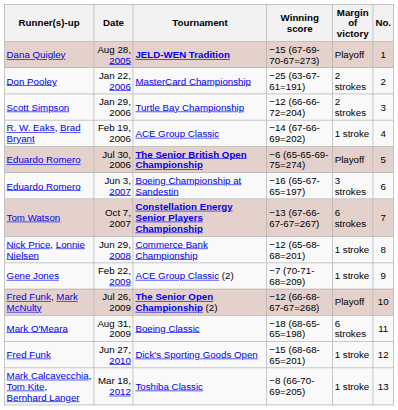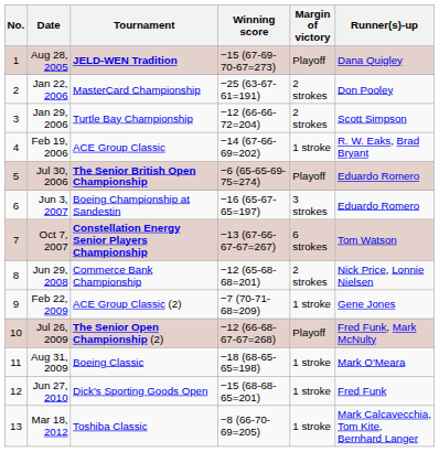columns swapped: No. <-> Runner(s)-up
Jun 29, 2008 | Margin of victory: 1 stroke -> 2 strokes
Aug 31, 2009 | Margin of victory: 6 strokes -> 1 stroke
